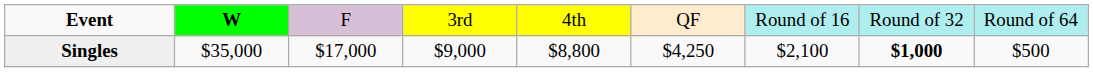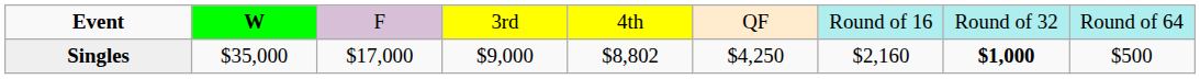Singles | column 5: $8,800 -> $8,802
Singles | column 7: $2,100 -> $2,160
